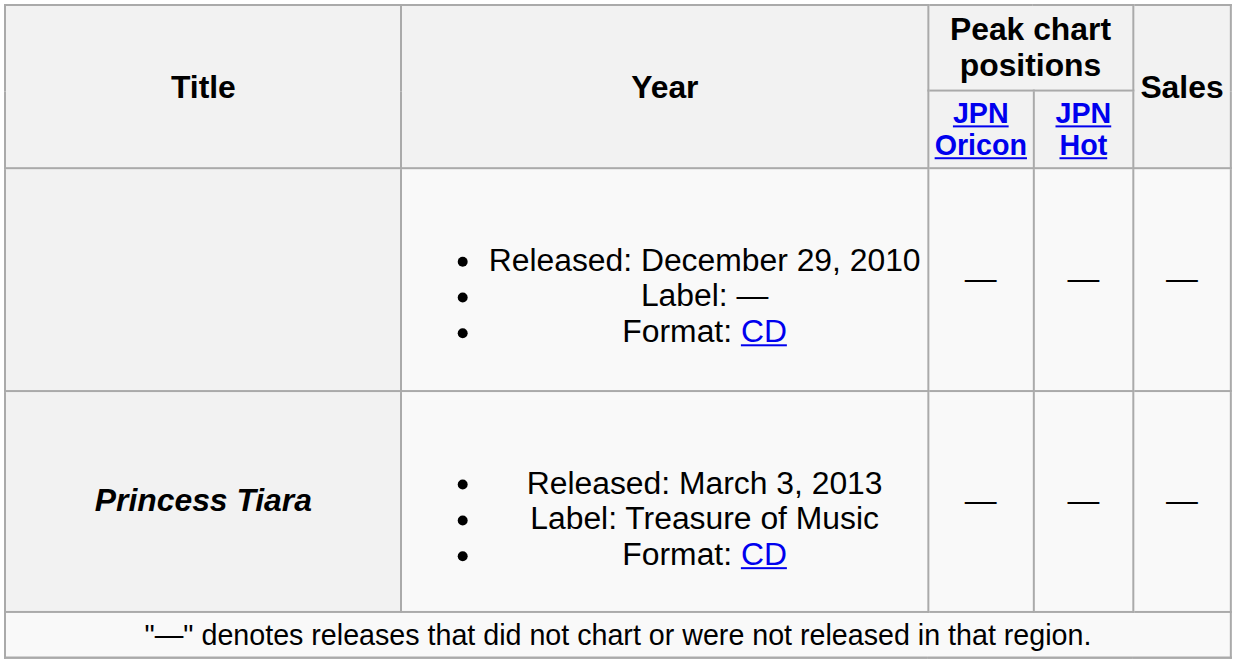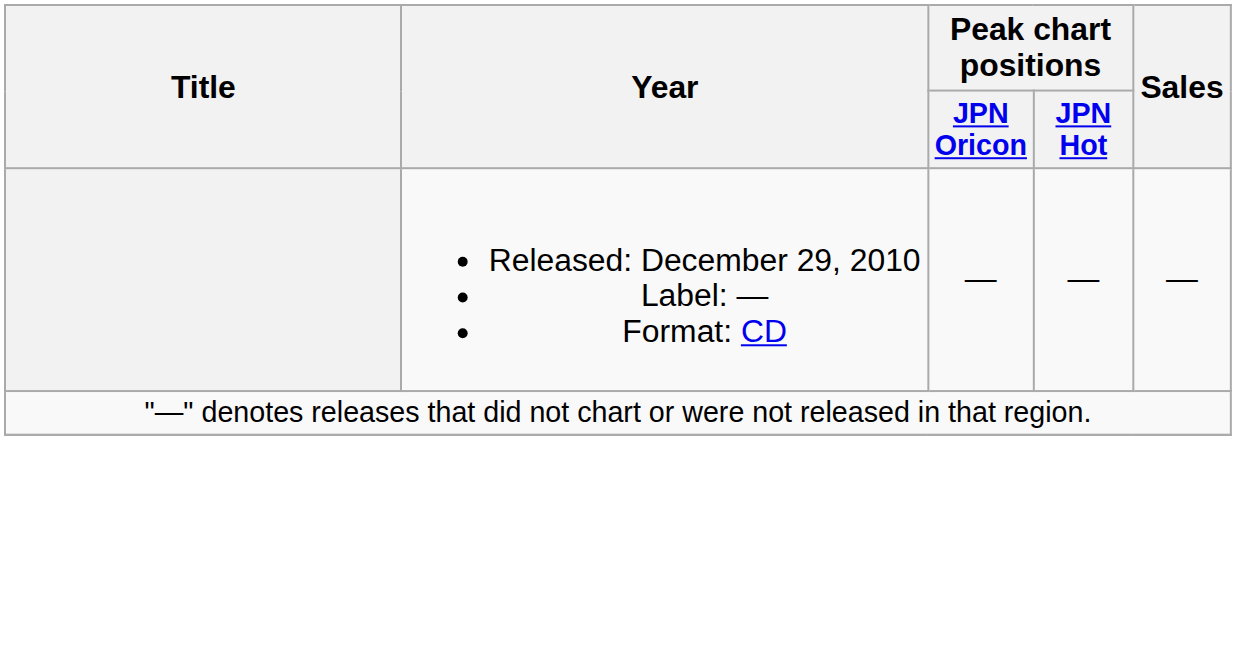- row: Princess Tiara | Released: March 3, 2013 Label: Treasure of Music Format: CD | — | — | —
